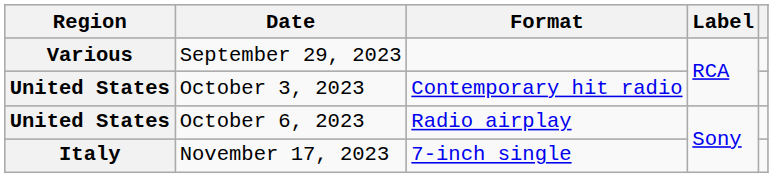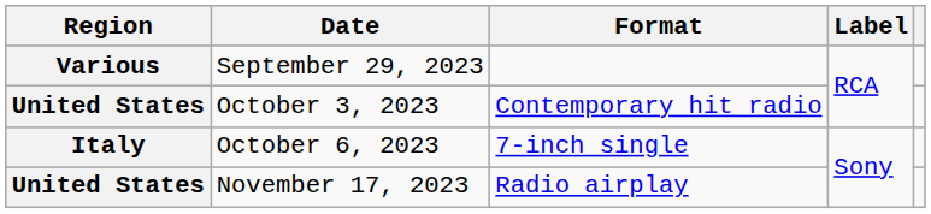October 6, 2023 | Region: United States -> Italy
October 6, 2023 | Format: Radio airplay -> 7-inch single
November 17, 2023 | Region: Italy -> United States
November 17, 2023 | Format: 7-inch single -> Radio airplay
